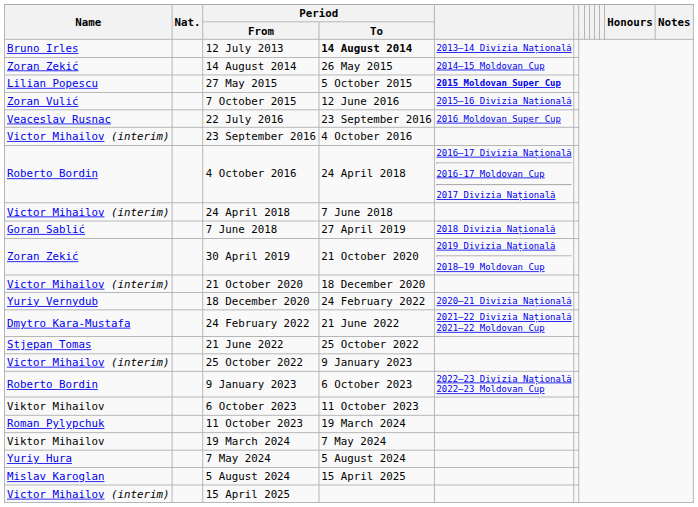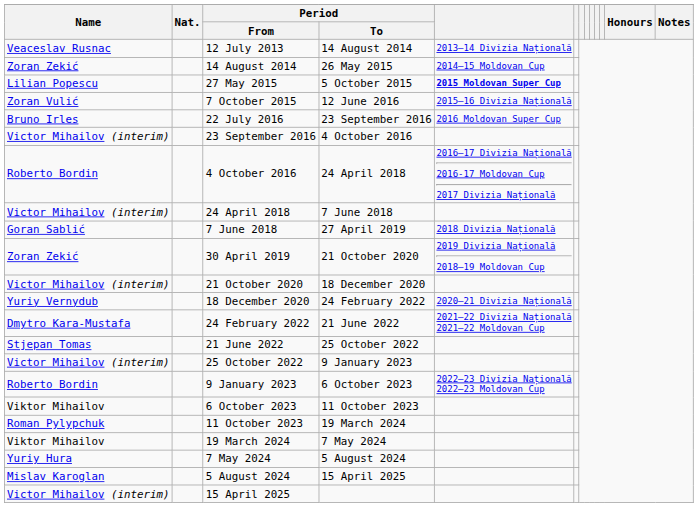12 July 2013 | Name: Bruno Irles -> Veaceslav Rusnac
12 July 2013 | Period / To: bold -> normal
22 July 2016 | Name: Veaceslav Rusnac -> Bruno Irles
